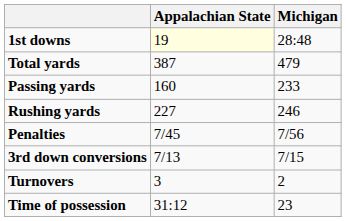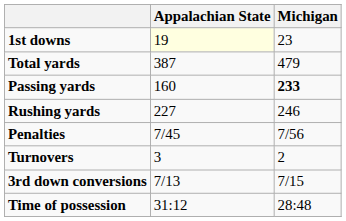1st downs | Michigan: 28:48 -> 23
Passing yards | Michigan: normal -> bold
rows swapped: 3rd down conversions <-> Turnovers
Time of possession | Michigan: 23 -> 28:48
